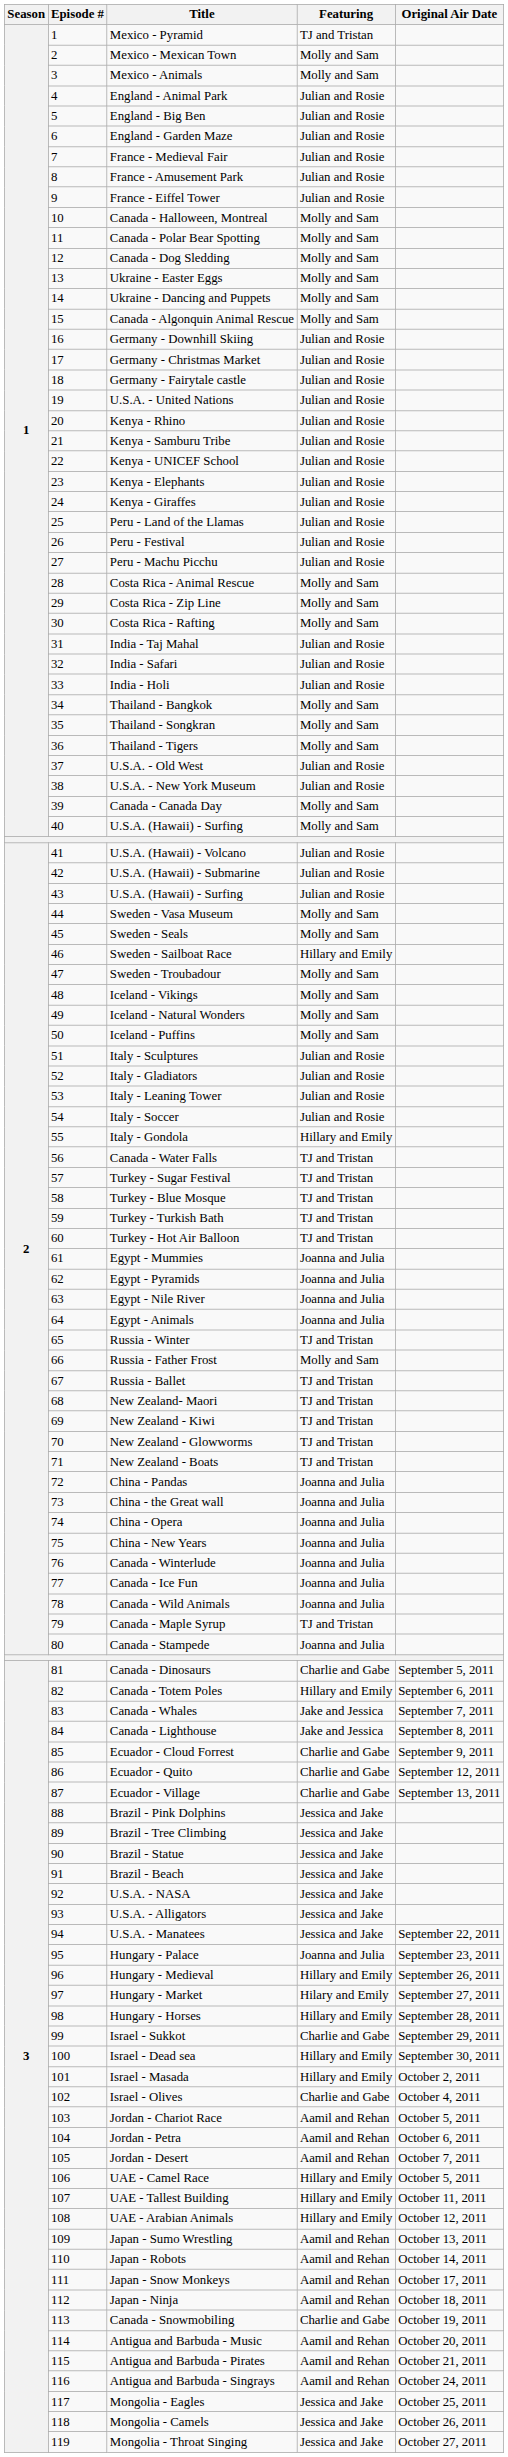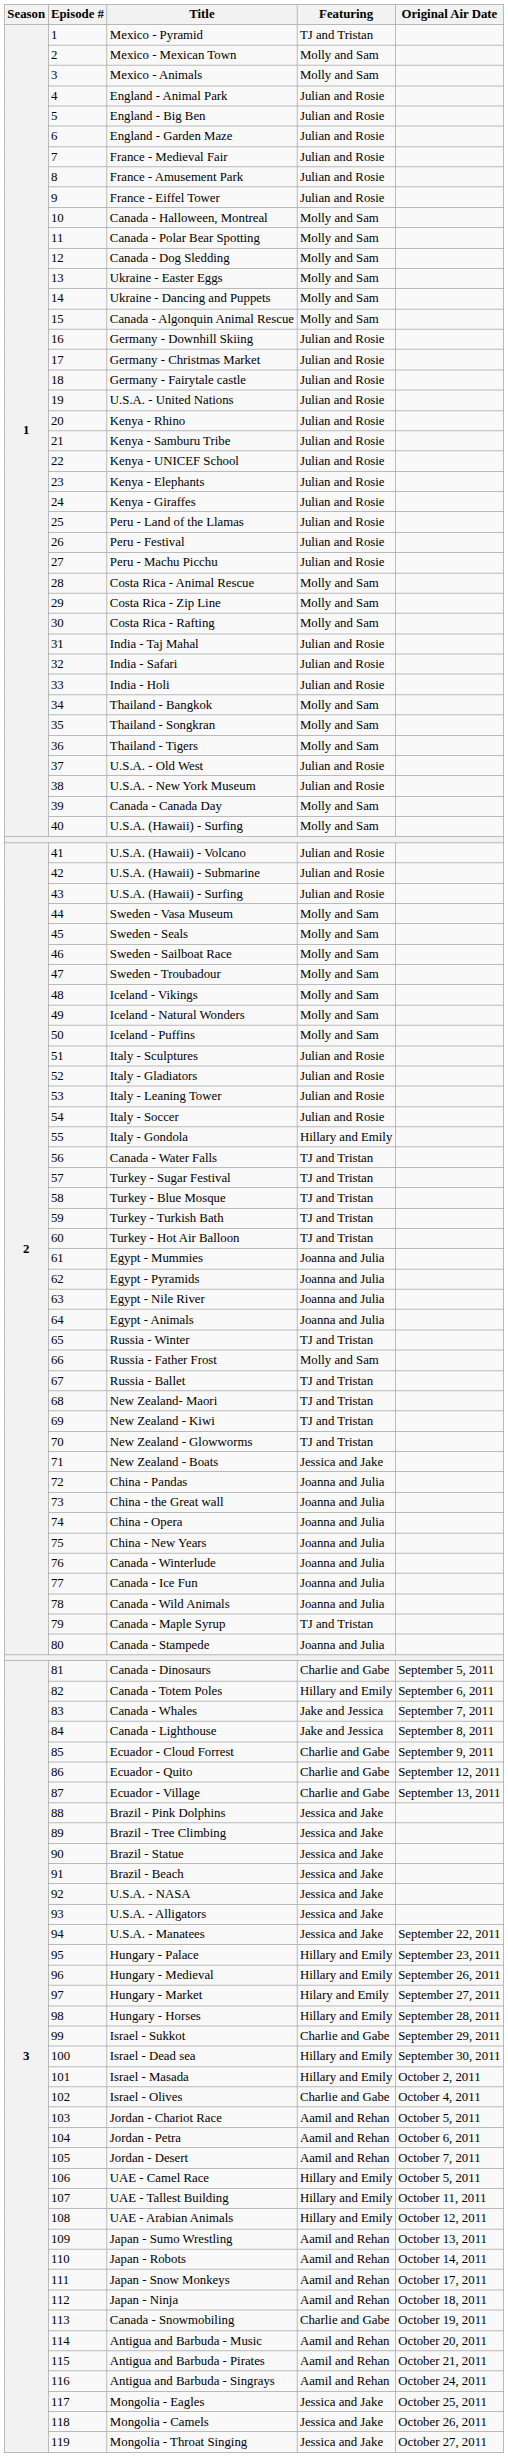Sweden - Sailboat Race | Featuring: Hillary and Emily -> Molly and Sam
New Zealand - Boats | Featuring: TJ and Tristan -> Jessica and Jake
Hungary - Palace | Featuring: Joanna and Julia -> Hillary and Emily
